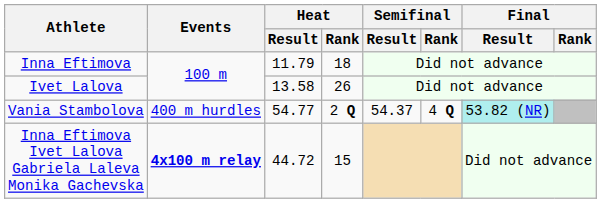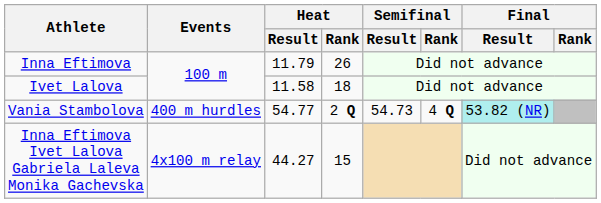Inna Eftimova | Heat / Rank: 18 -> 26
Ivet Lalova | Heat / Result: 13.58 -> 11.58
Ivet Lalova | Heat / Rank: 26 -> 18
Vania Stambolova | Semifinal / Result: 54.37 -> 54.73
Inna Eftimova Ivet Lalova Gabriela Laleva Monika Gachevska | Events: bold -> normal
Inna Eftimova Ivet Lalova Gabriela Laleva Monika Gachevska | Heat / Result: 44.72 -> 44.27
